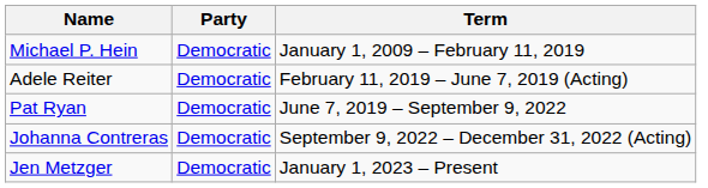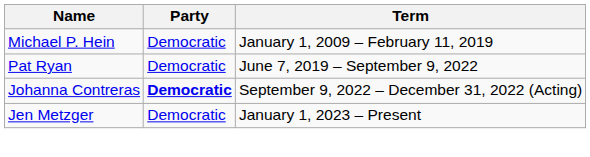- row: Adele Reiter | Democratic | February 11, 2019 – June 7, 2019 (Acting)
Johanna Contreras | Party: normal -> bold
